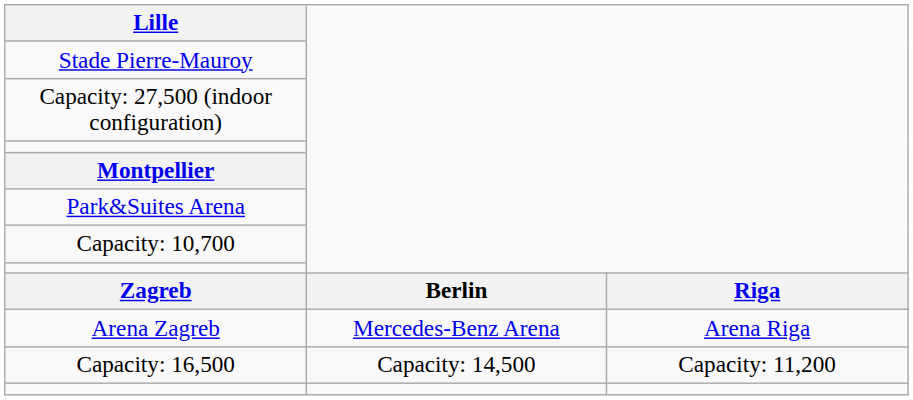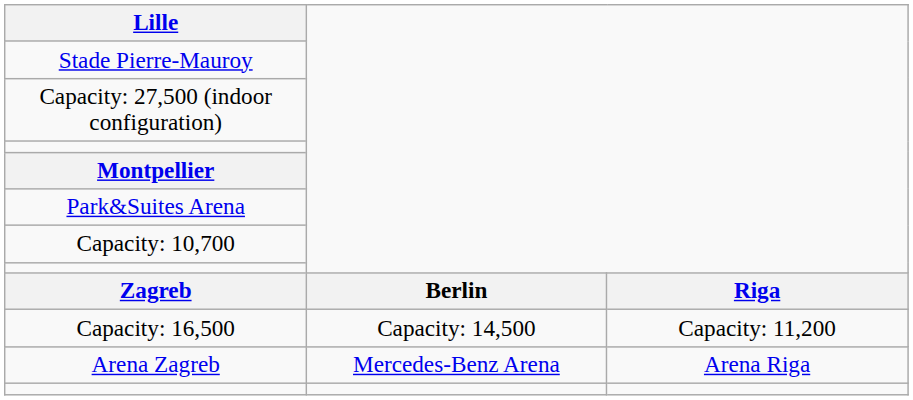rows swapped: Arena Zagreb <-> Capacity: 16,500
